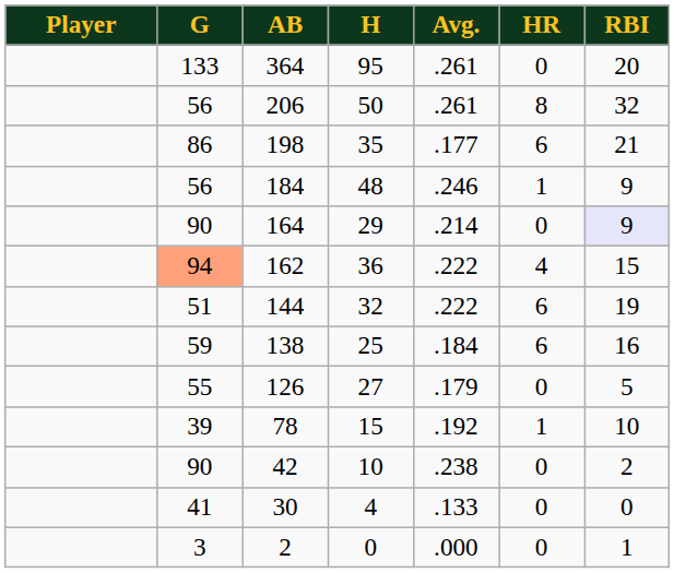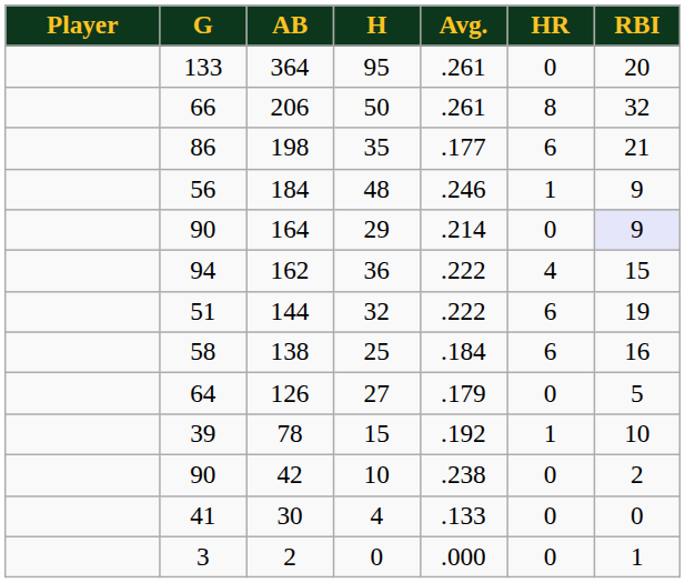50 | G: 56 -> 66
36 | G: lightsalmon background -> no background
25 | G: 59 -> 58
27 | G: 55 -> 64
